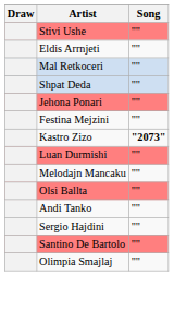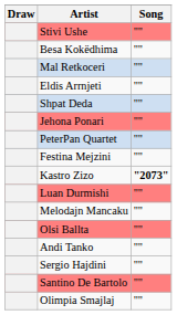+ row: Besa Kokëdhima | ""
rows swapped: Mal Retkoceri <-> Eldis Arrnjeti
+ row: PeterPan Quartet | ""
